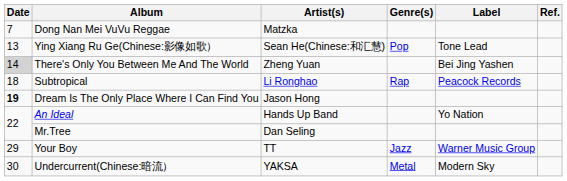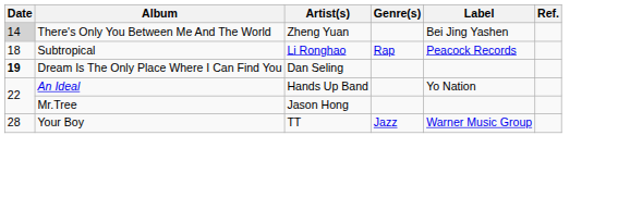- row: 7 | Dong Nan Mei VuVu Reggae | Matzka
- row: 13 | Ying Xiang Ru Ge(Chinese:影像如歌） | Sean He(Chinese:和汇慧) | Pop | Tone Lead
Dream Is The Only Place Where I Can Find You | Artist(s): Jason Hong -> Dan Seling
Mr.Tree | Artist(s): Dan Seling -> Jason Hong
Your Boy | Date: 29 -> 28
- row: 30 | Undercurrent(Chinese:暗流） | YAKSA | Metal | Modern Sky
